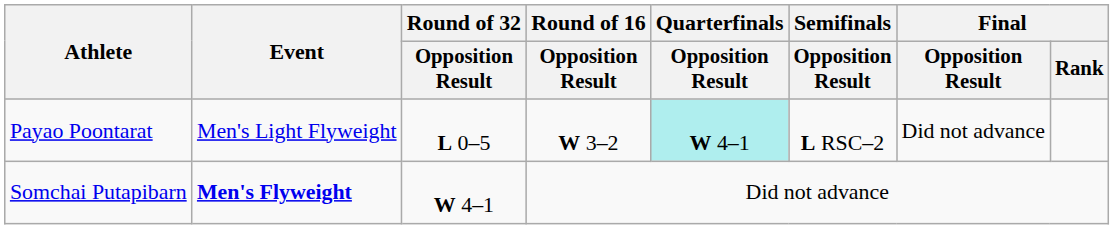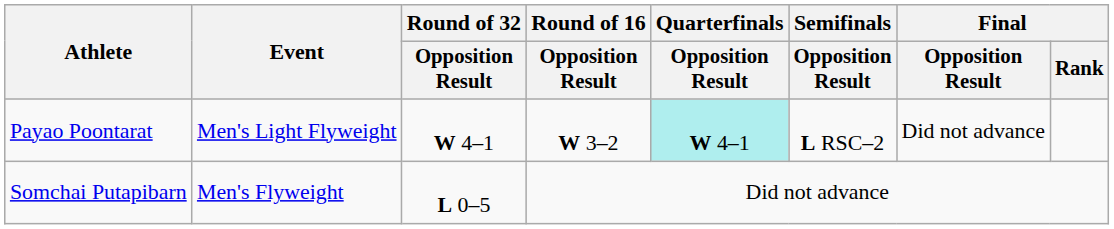Payao Poontarat | Round of 32 / Opposition Result: L 0–5 -> W 4–1
Somchai Putapibarn | Event: bold -> normal
Somchai Putapibarn | Round of 32 / Opposition Result: W 4–1 -> L 0–5
